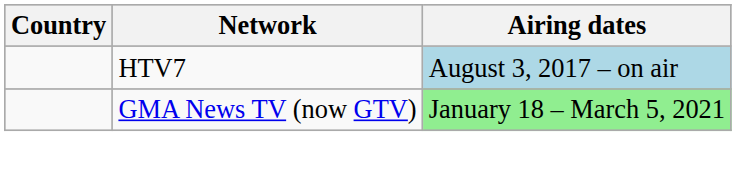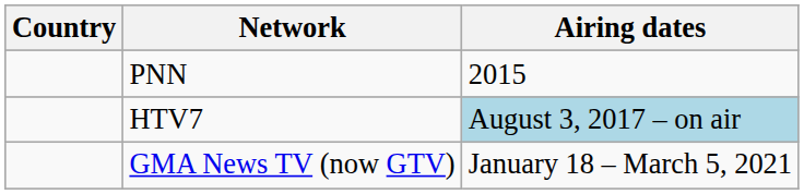+ row: PNN | 2015
GMA News TV (now GTV) | Airing dates: lightgreen background -> no background
